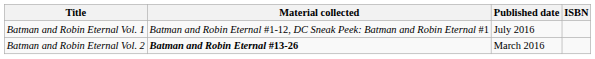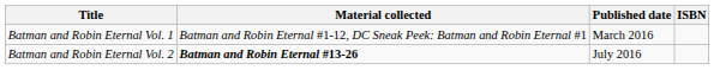Batman and Robin Eternal Vol. 1 | Published date: July 2016 -> March 2016
Batman and Robin Eternal Vol. 2 | Published date: March 2016 -> July 2016
